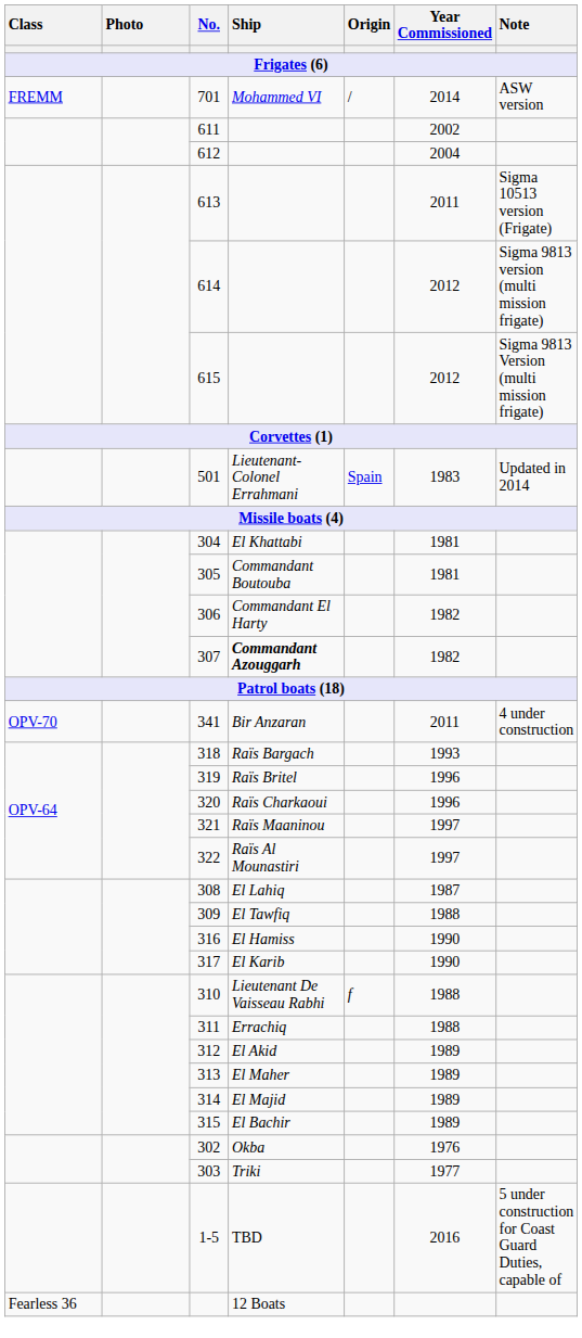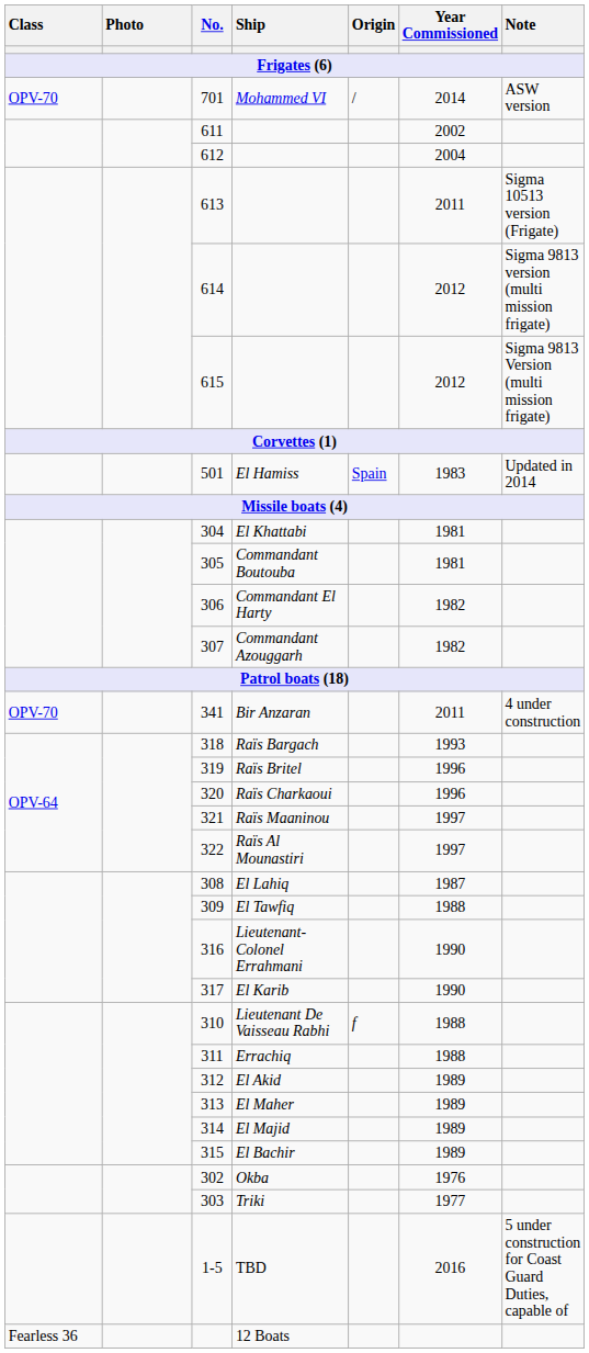701 | Class: FREMM -> OPV-70
501 | Ship: Lieutenant-Colonel Errahmani -> El Hamiss
307 | Ship: bold -> normal
316 | Ship: El Hamiss -> Lieutenant-Colonel Errahmani
